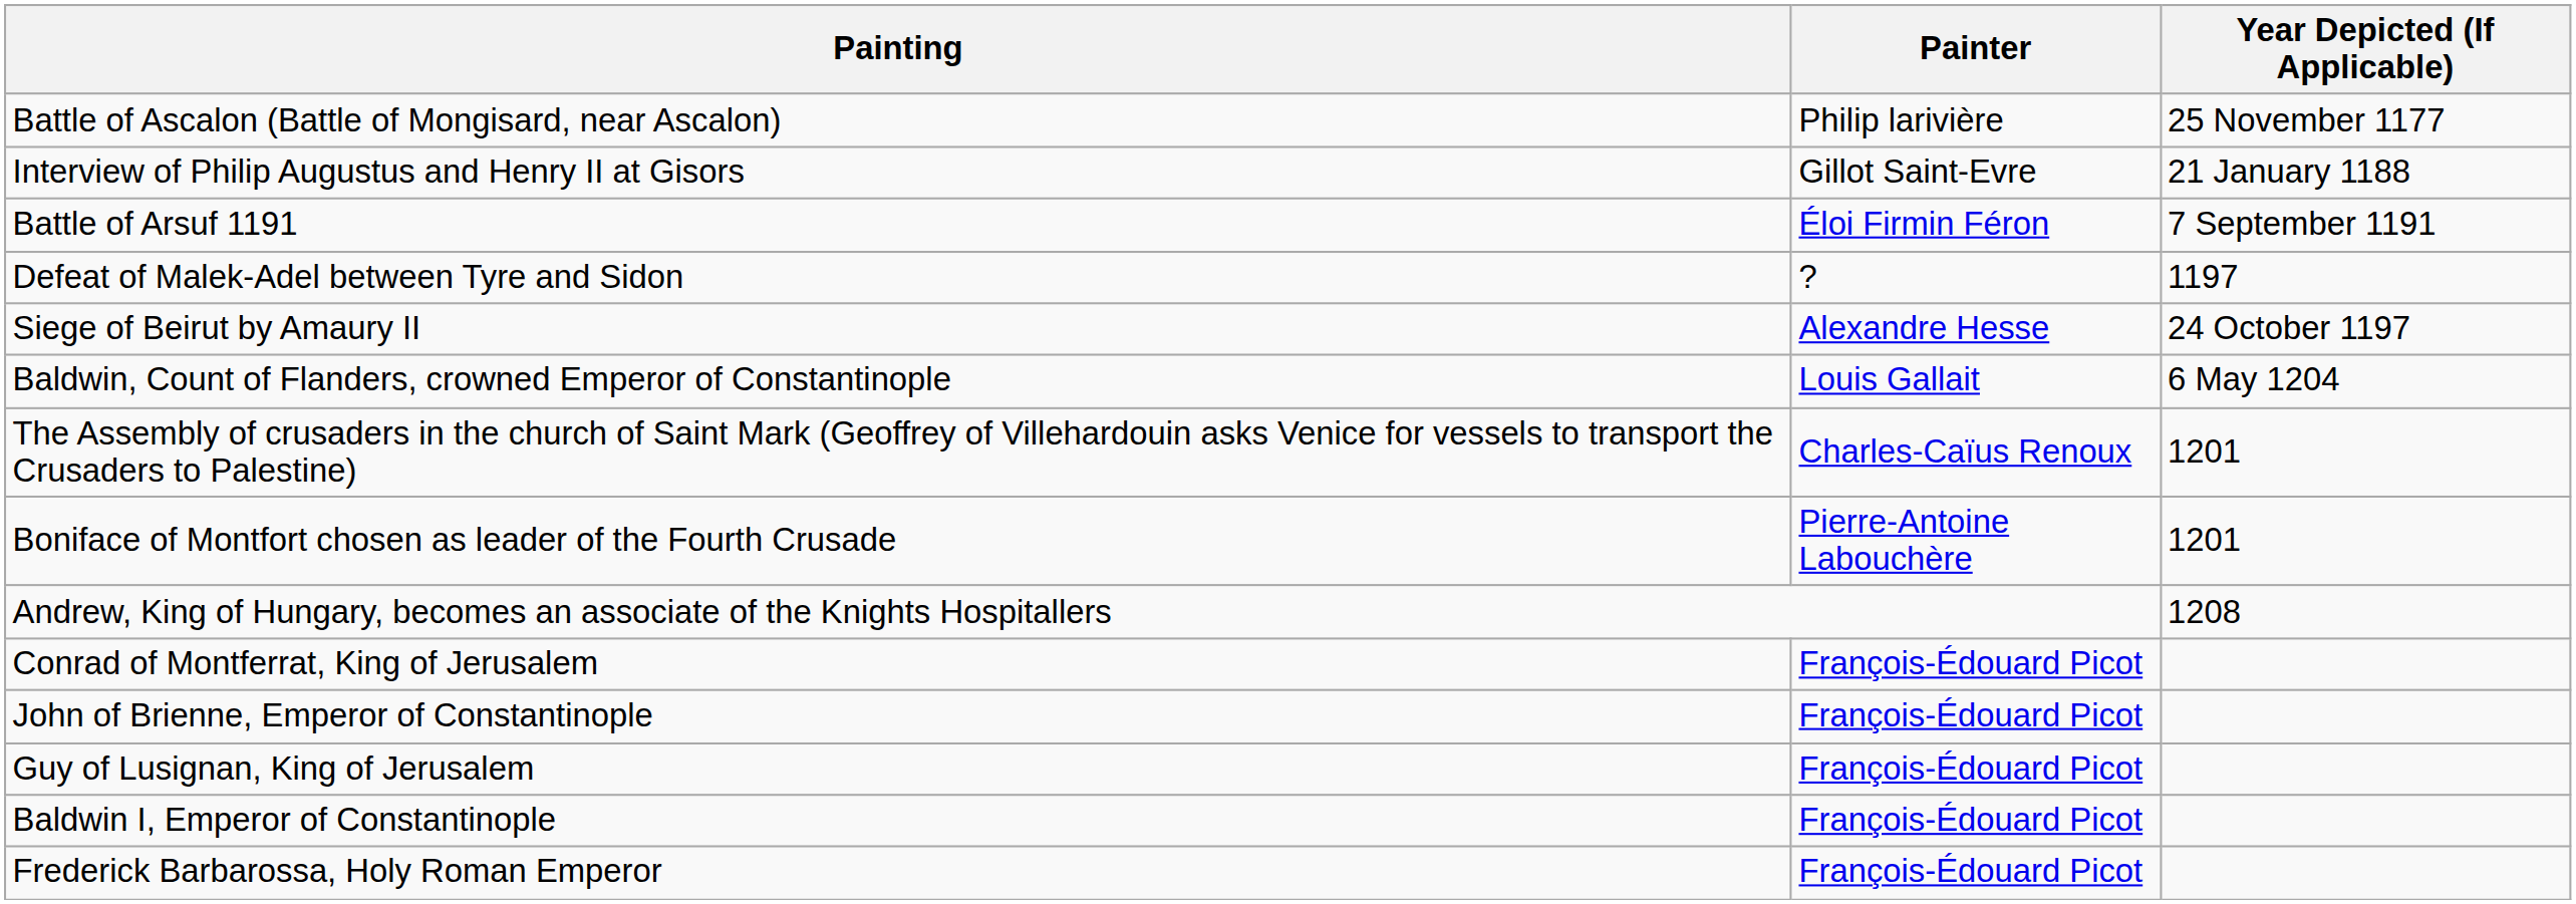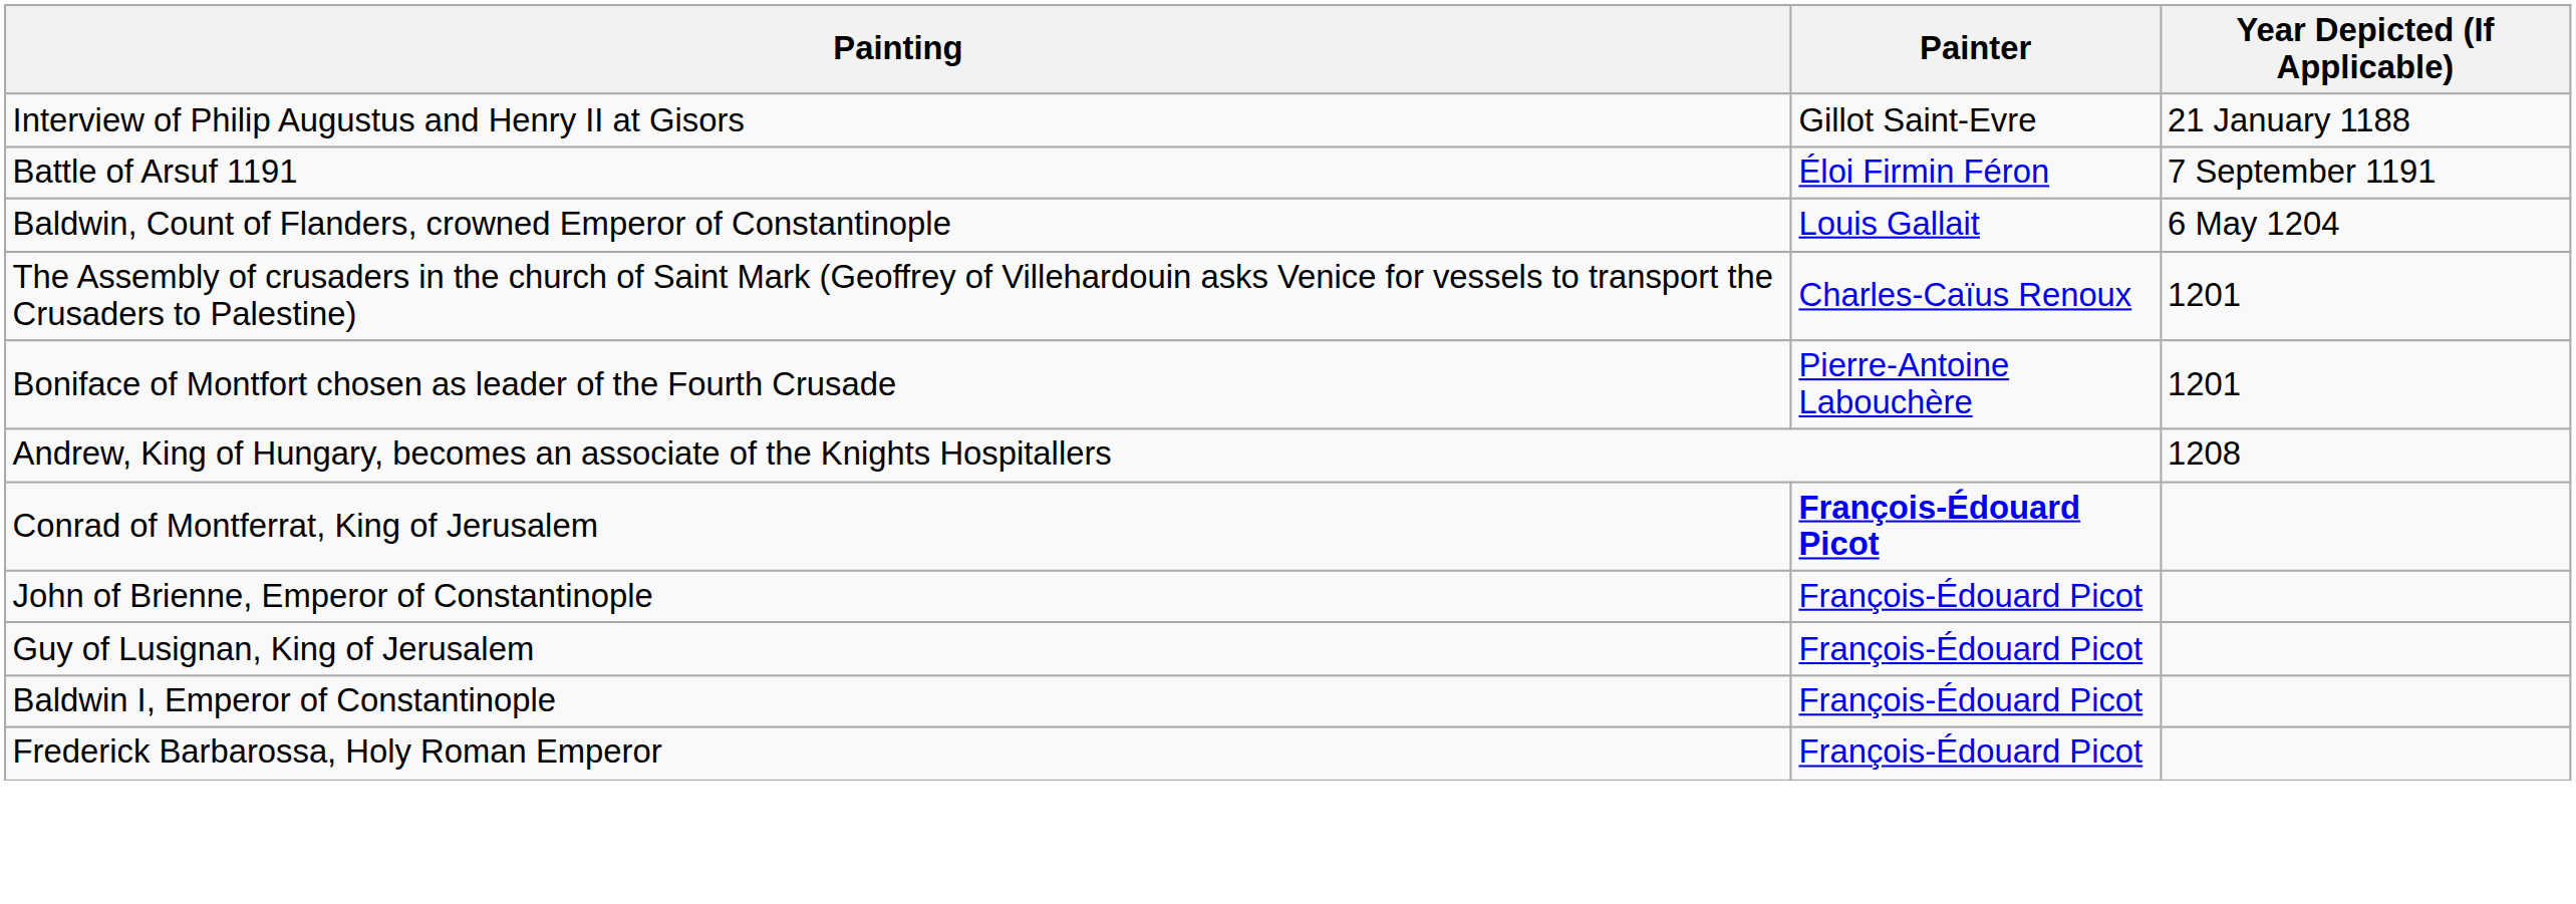- row: Battle of Ascalon (Battle of Mongisard, near Ascalon) | Philip larivière | 25 November 1177
- row: Defeat of Malek-Adel between Tyre and Sidon | ? | 1197
- row: Siege of Beirut by Amaury II | Alexandre Hesse | 24 October 1197
Conrad of Montferrat, King of Jerusalem | Painter: normal -> bold
